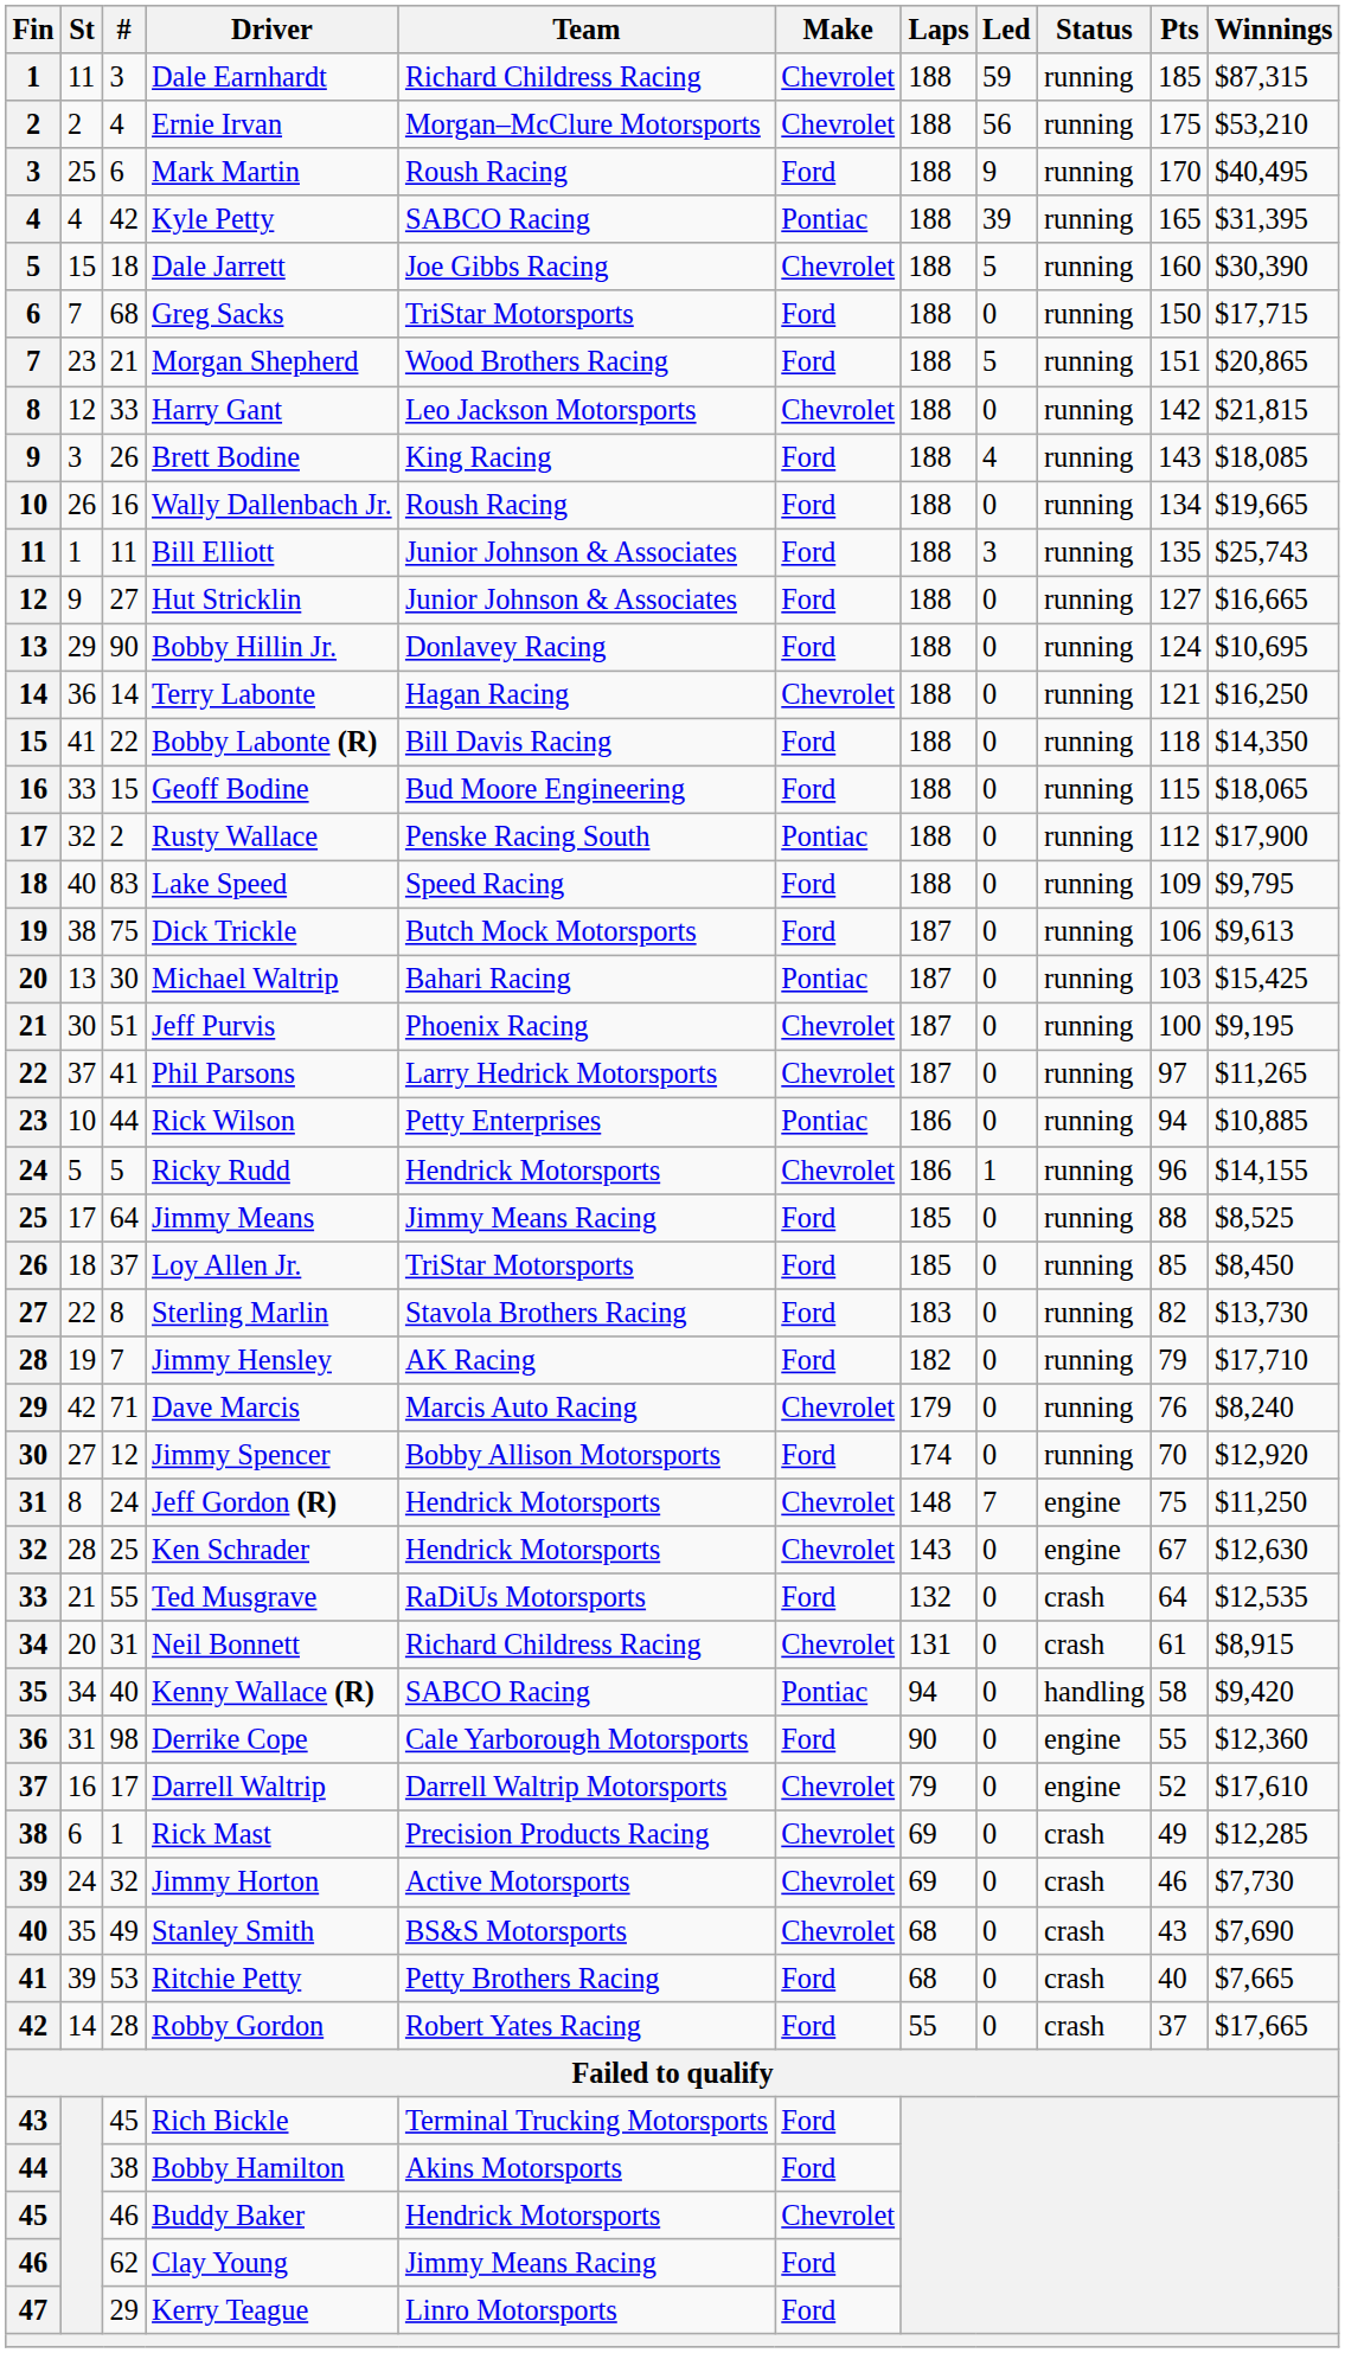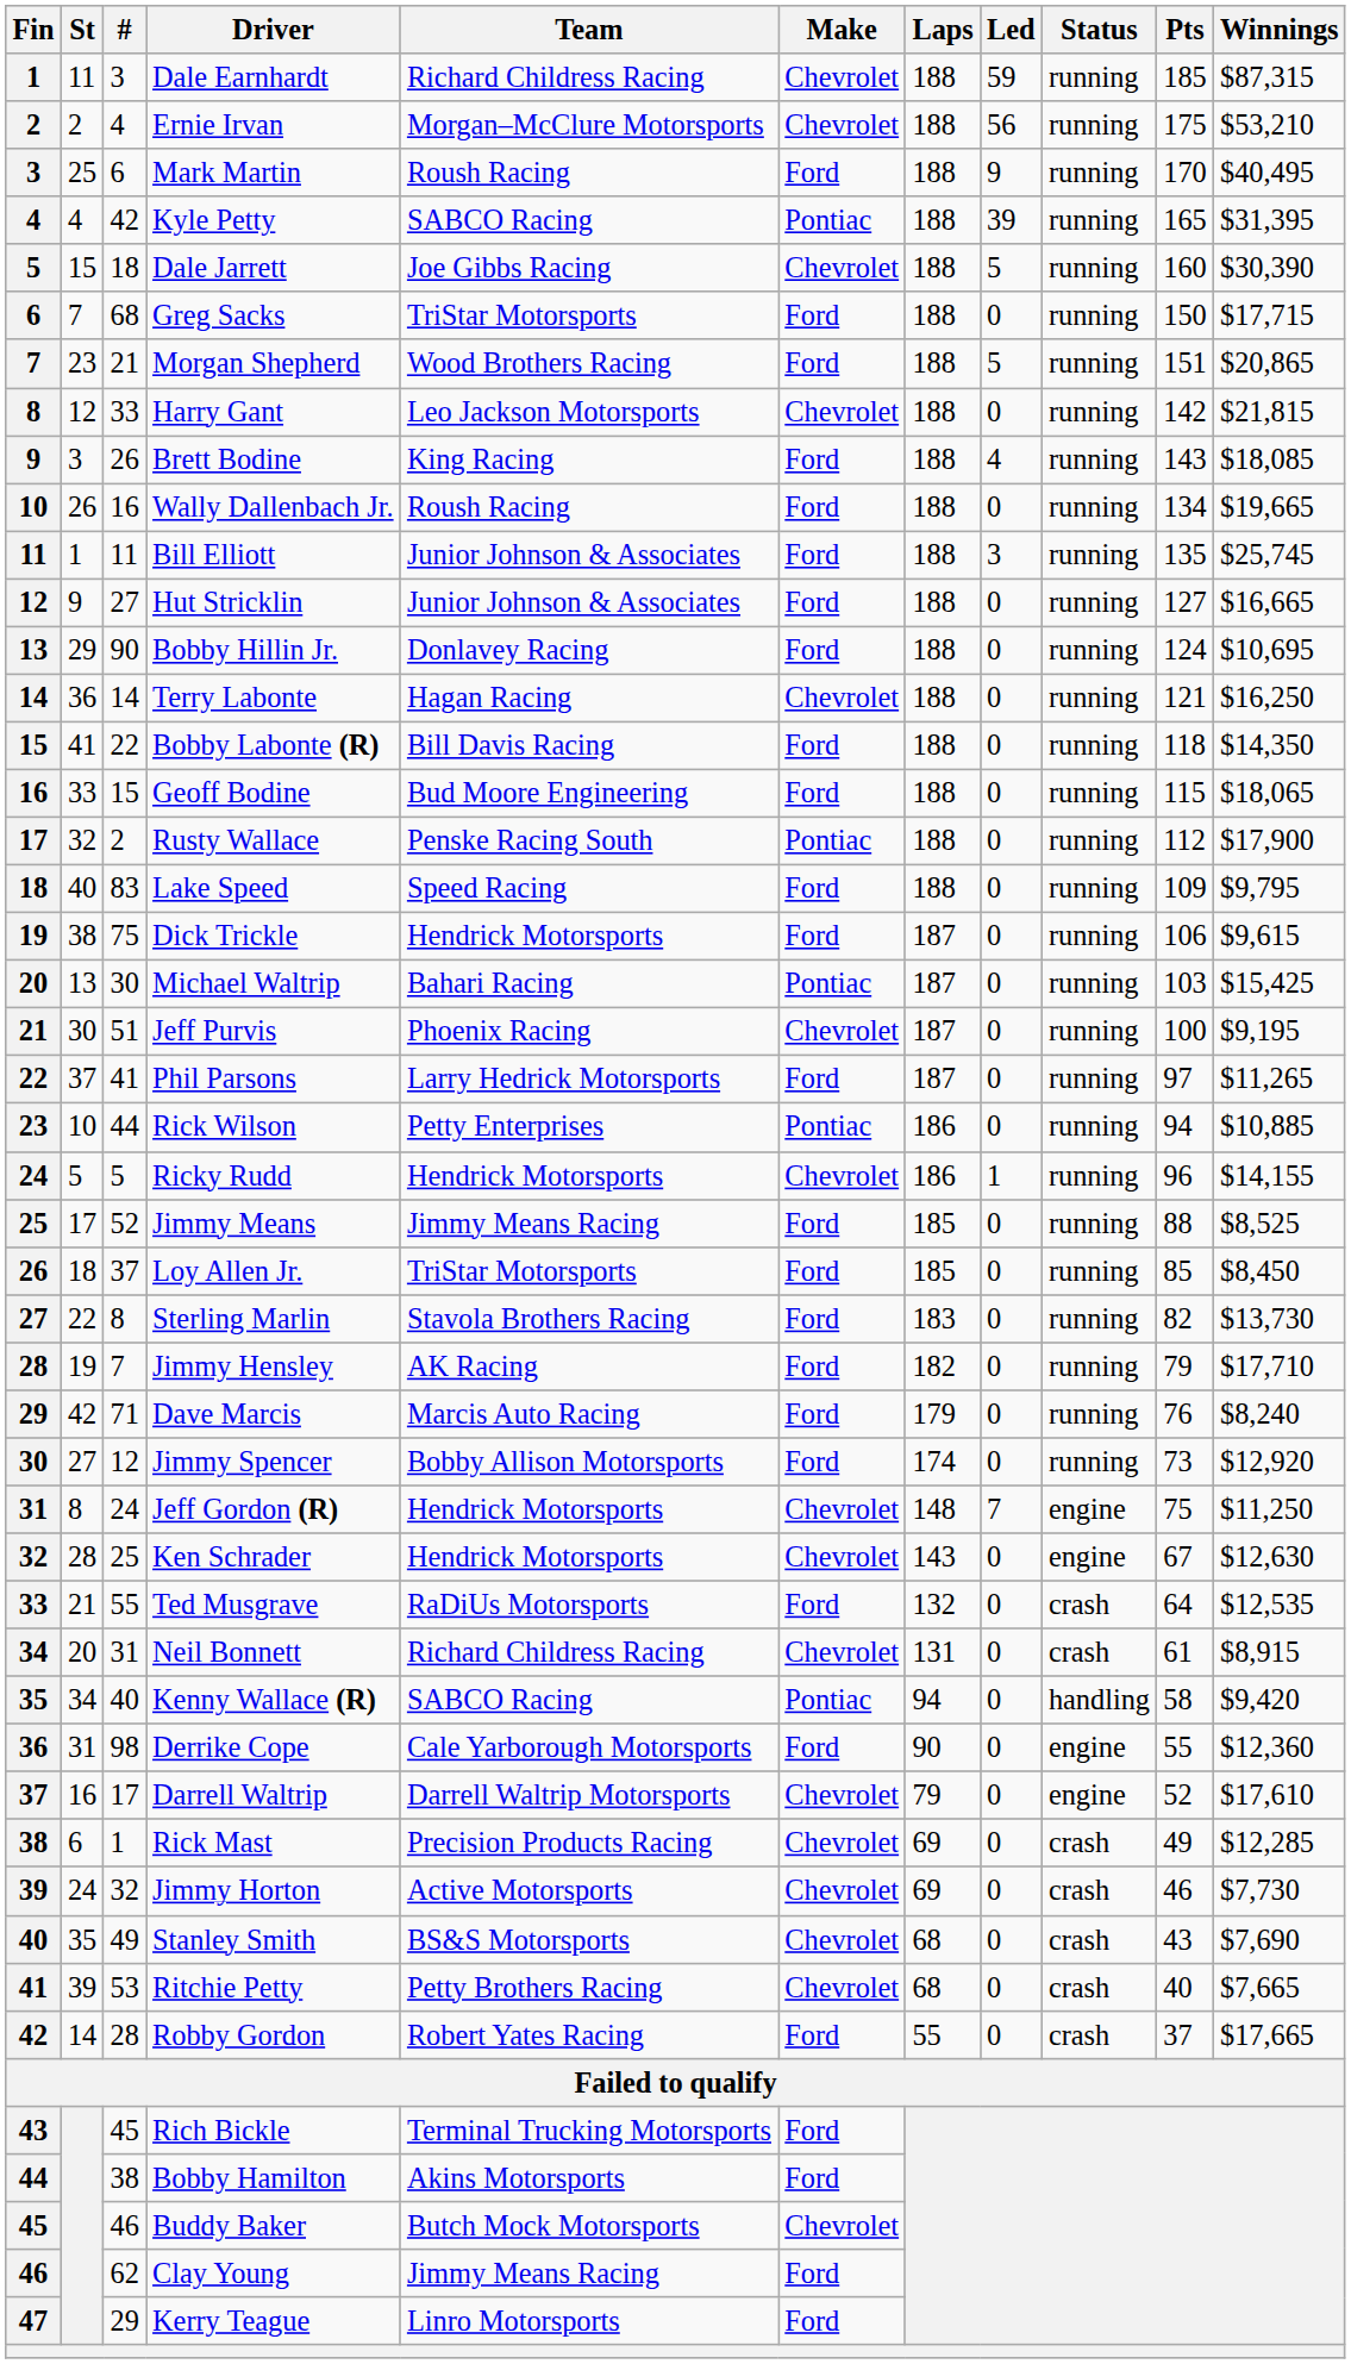Bill Elliott | Winnings: $25,743 -> $25,745
Dick Trickle | Team: Butch Mock Motorsports -> Hendrick Motorsports
Dick Trickle | Winnings: $9,613 -> $9,615
Phil Parsons | Make: Chevrolet -> Ford
Jimmy Means | #: 64 -> 52
Dave Marcis | Make: Chevrolet -> Ford
Jimmy Spencer | Pts: 70 -> 73
Ritchie Petty | Make: Ford -> Chevrolet
Buddy Baker | Team: Hendrick Motorsports -> Butch Mock Motorsports
